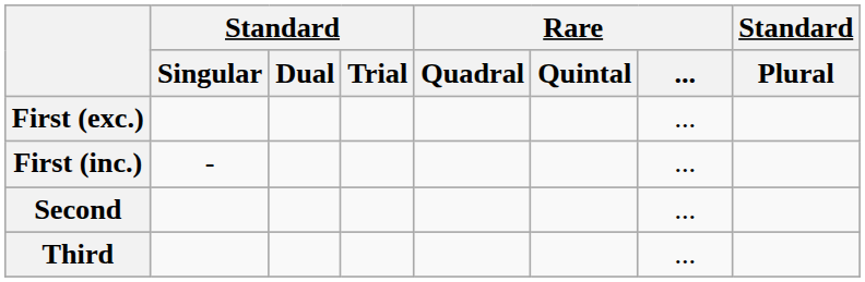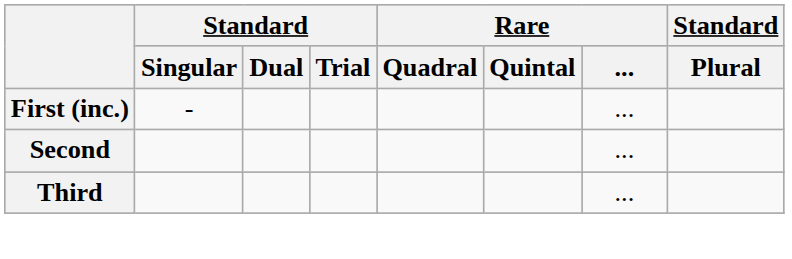- row: First (exc.) | ...
